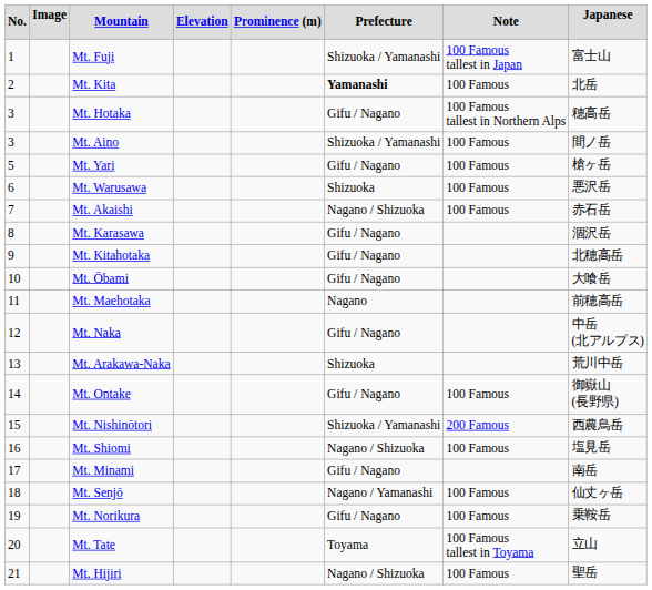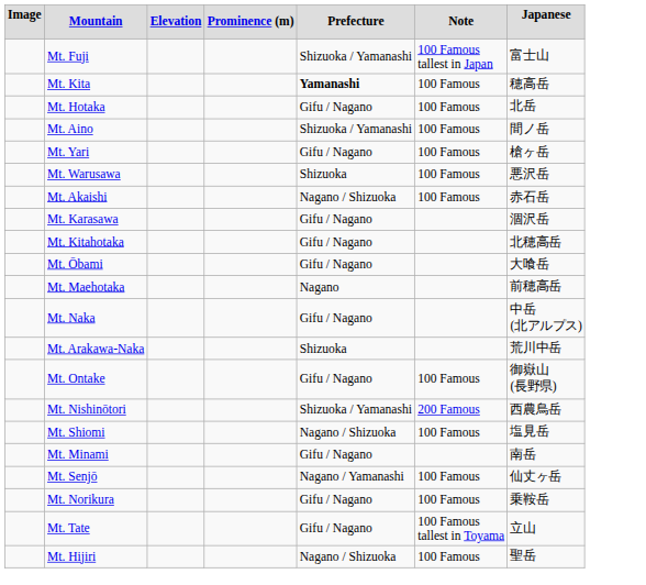- column: No. | 1 | 2 | 3 | 3 | 5 | 6 | 7 | 8 | 9 | 10 | 11 | 12 | 13 | 14 | 15 | 16 | 17 | 18 | 19 | 20 | 21
Mt. Kita | Japanese: 北岳 -> 穂高岳
Mt. Hotaka | Note: 100 Famous tallest in Northern Alps -> 100 Famous
Mt. Hotaka | Japanese: 穂高岳 -> 北岳
Mt. Tate | Prefecture: Toyama -> Gifu / Nagano
